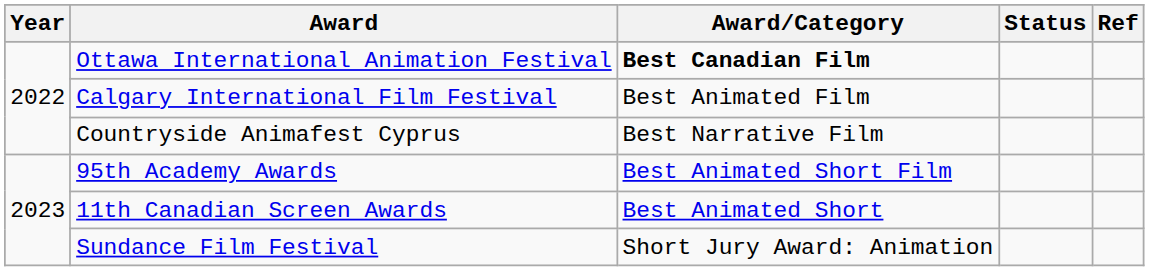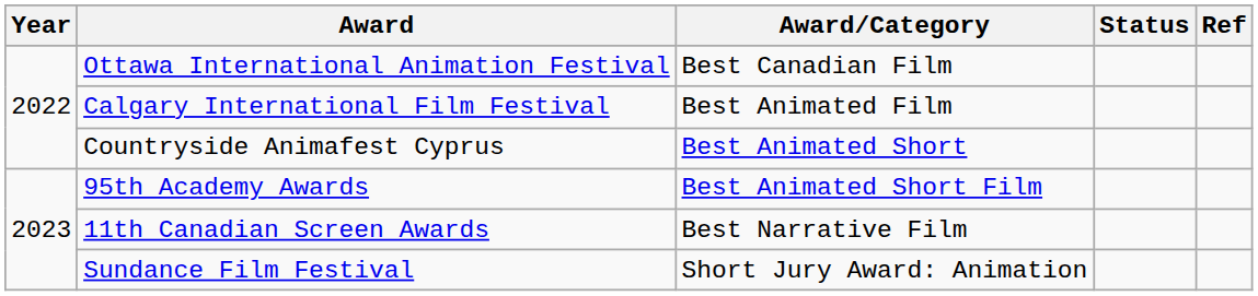Ottawa International Animation Festival | Award/Category: bold -> normal
Countryside Animafest Cyprus | Award/Category: Best Narrative Film -> Best Animated Short
11th Canadian Screen Awards | Award/Category: Best Animated Short -> Best Narrative Film
